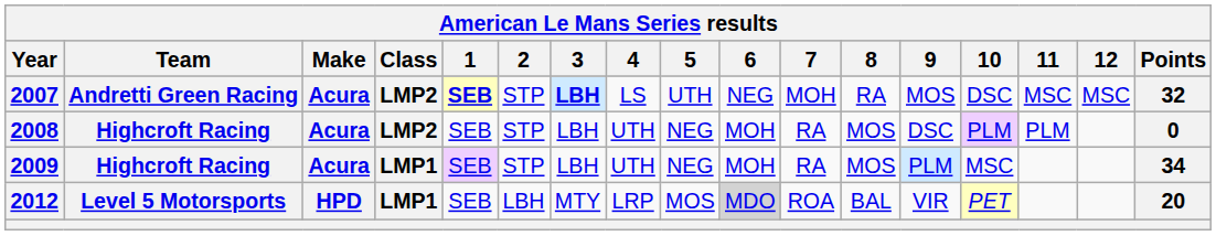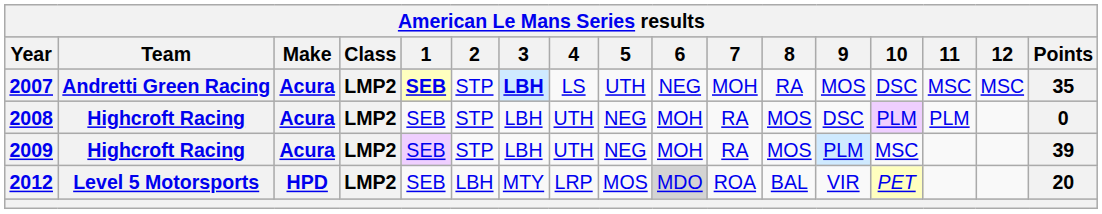2007 | Points: 32 -> 35
2009 | Class: LMP1 -> LMP2
2009 | Points: 34 -> 39
2012 | Class: LMP1 -> LMP2
